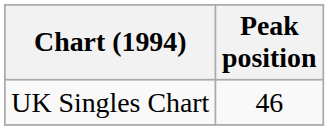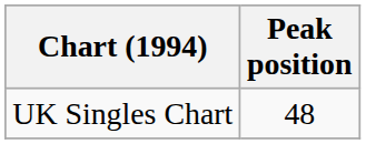UK Singles Chart | Peak position: 46 -> 48
